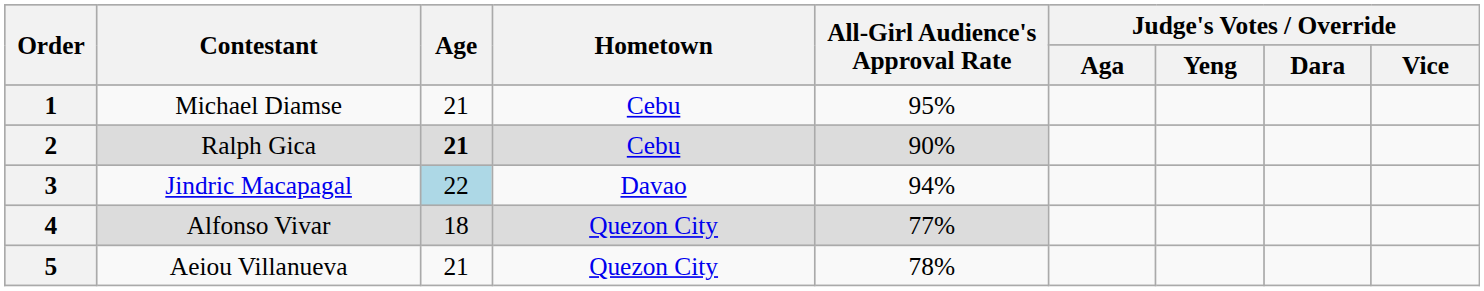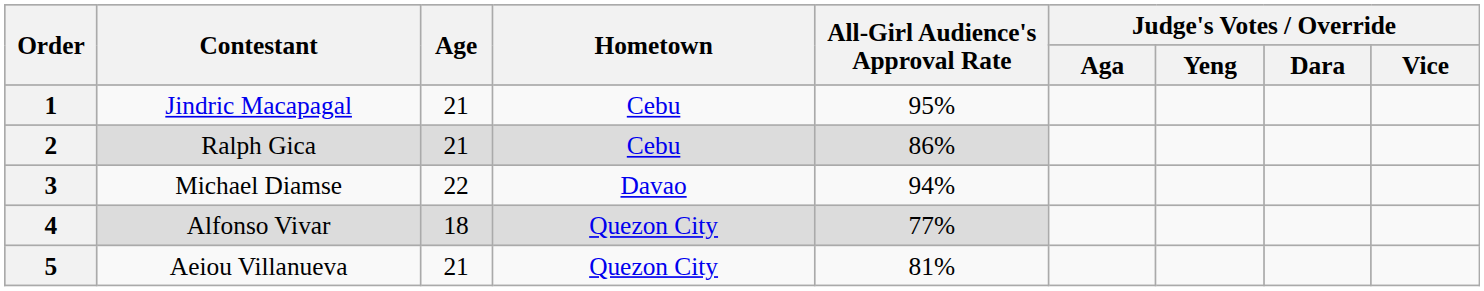1 | Contestant: Michael Diamse -> Jindric Macapagal
2 | Age: bold -> normal
2 | All-Girl Audience's Approval Rate: 90% -> 86%
3 | Contestant: Jindric Macapagal -> Michael Diamse
3 | Age: lightblue background -> no background
5 | All-Girl Audience's Approval Rate: 78% -> 81%
